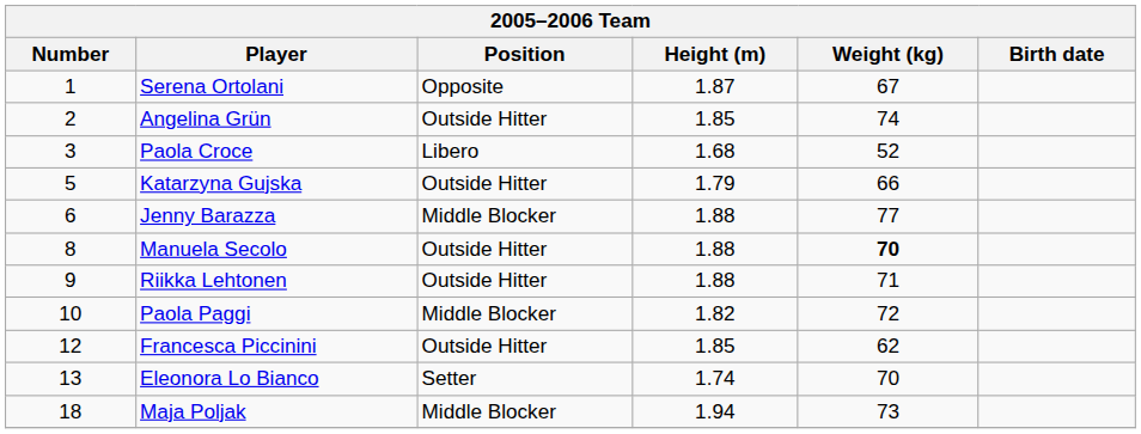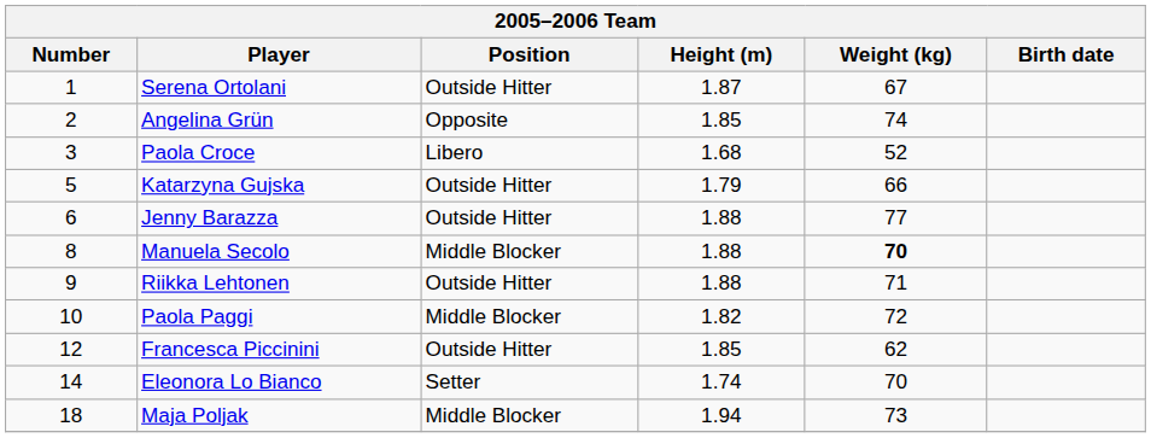Serena Ortolani | Position: Opposite -> Outside Hitter
Angelina Grün | Position: Outside Hitter -> Opposite
Jenny Barazza | Position: Middle Blocker -> Outside Hitter
Manuela Secolo | Position: Outside Hitter -> Middle Blocker
Eleonora Lo Bianco | Number: 13 -> 14
